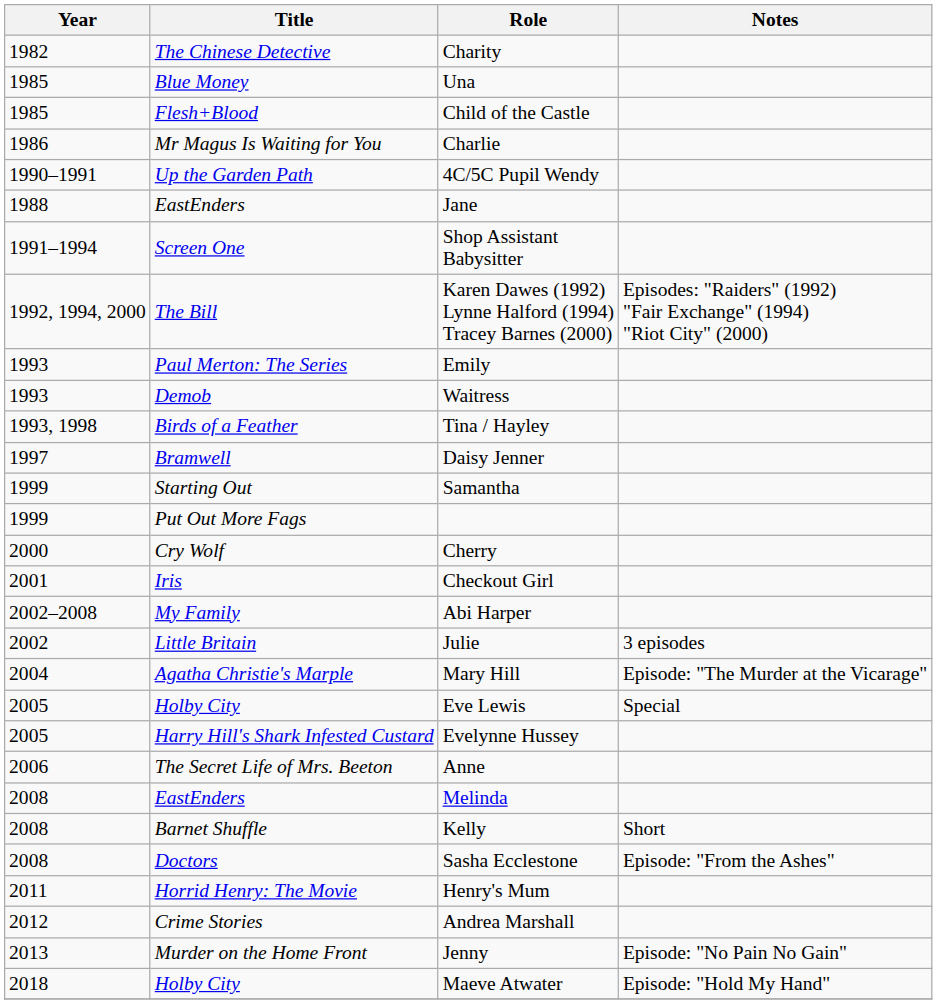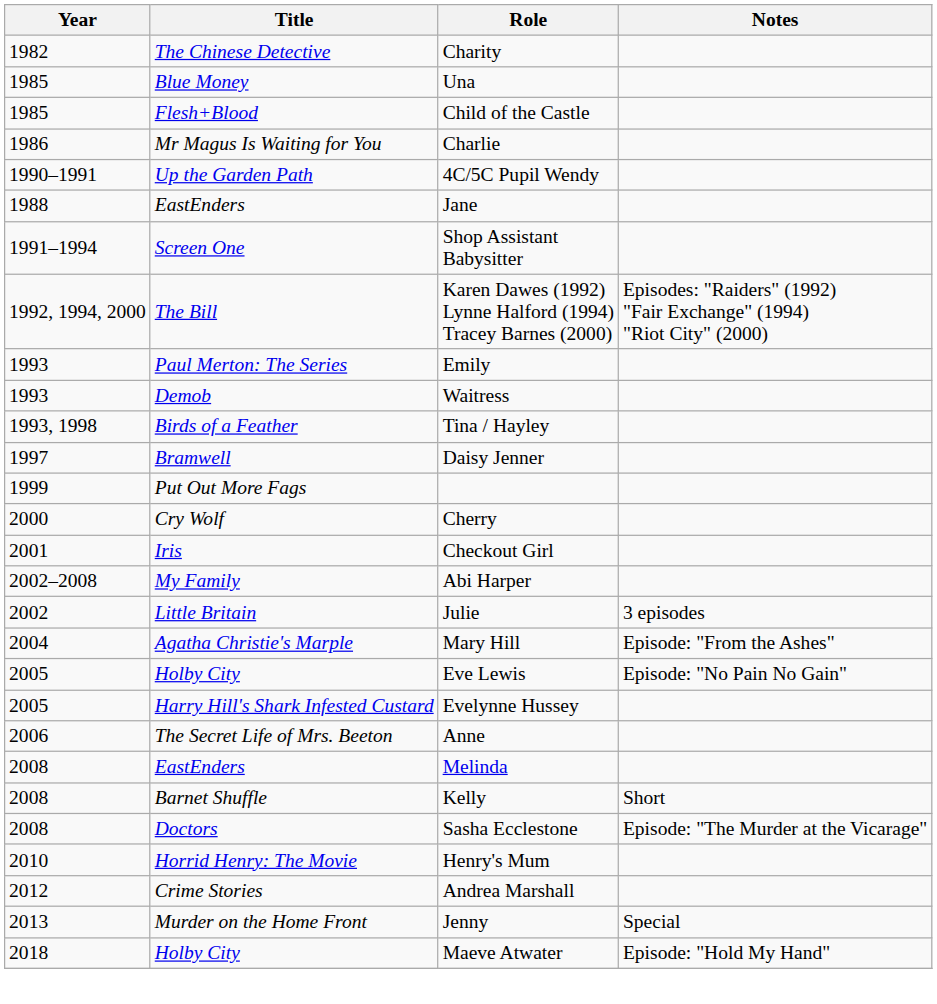- row: 1999 | Starting Out | Samantha
Mary Hill | Notes: Episode: "The Murder at the Vicarage" -> Episode: "From the Ashes"
Eve Lewis | Notes: Special -> Episode: "No Pain No Gain"
Sasha Ecclestone | Notes: Episode: "From the Ashes" -> Episode: "The Murder at the Vicarage"
Henry's Mum | Year: 2011 -> 2010
Jenny | Notes: Episode: "No Pain No Gain" -> Special
